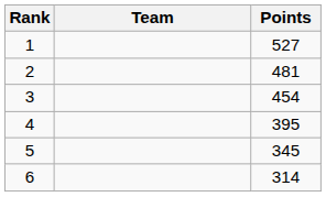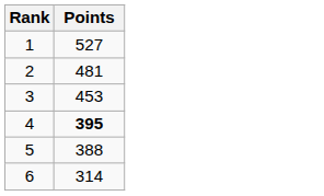- column: Team
3 | Points: 454 -> 453
4 | Points: normal -> bold
5 | Points: 345 -> 388
